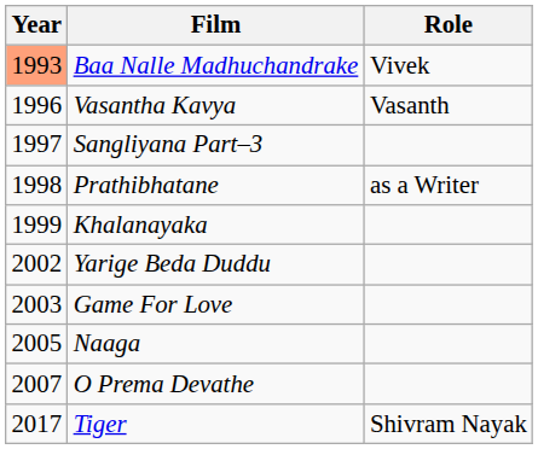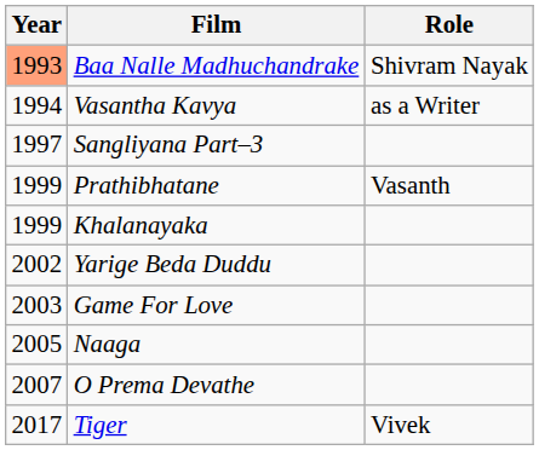Baa Nalle Madhuchandrake | Role: Vivek -> Shivram Nayak
Vasantha Kavya | Year: 1996 -> 1994
Vasantha Kavya | Role: Vasanth -> as a Writer
Prathibhatane | Year: 1998 -> 1999
Prathibhatane | Role: as a Writer -> Vasanth
Tiger | Role: Shivram Nayak -> Vivek
